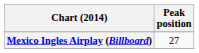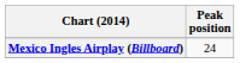Mexico Ingles Airplay (Billboard) | Peak position: 27 -> 24
